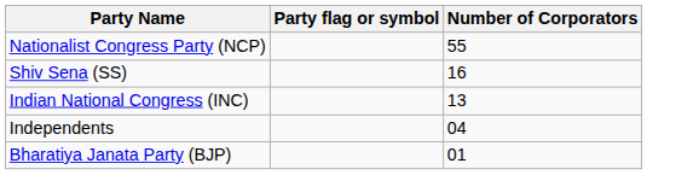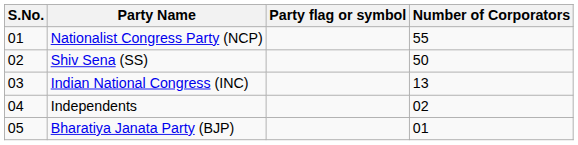+ column: S.No. | 01 | 02 | 03 | 04 | 05
Shiv Sena (SS) | Number of Corporators: 16 -> 50
Independents | Number of Corporators: 04 -> 02
